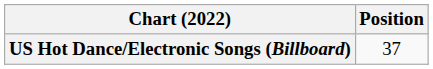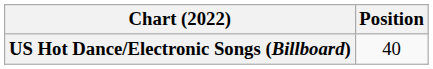US Hot Dance/Electronic Songs (Billboard) | Position: 37 -> 40
